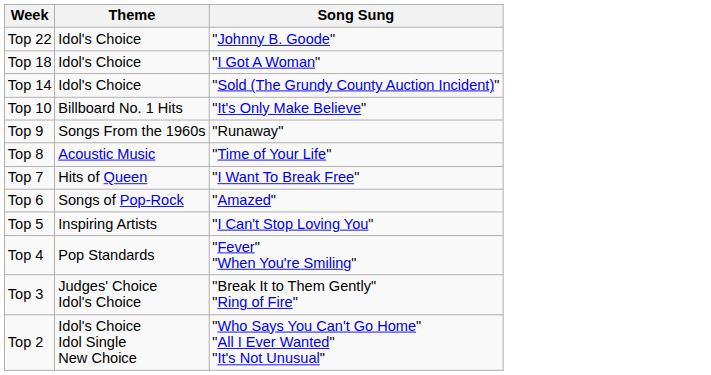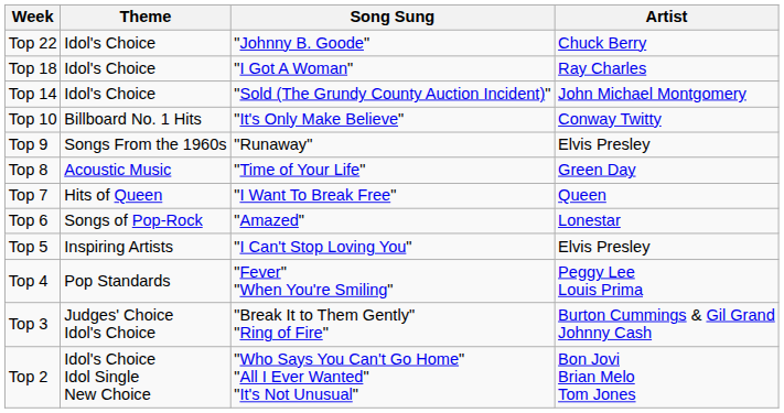+ column: Artist | Chuck Berry | Ray Charles | John Michael Montgomery | Conway Twitty | Elvis Presley | Green Day | Queen | Lonestar | Elvis Presley | Peggy Lee Louis Prima | Burton Cummings & Gil Grand Johnny Cash | Bon Jovi Brian Melo Tom Jones
